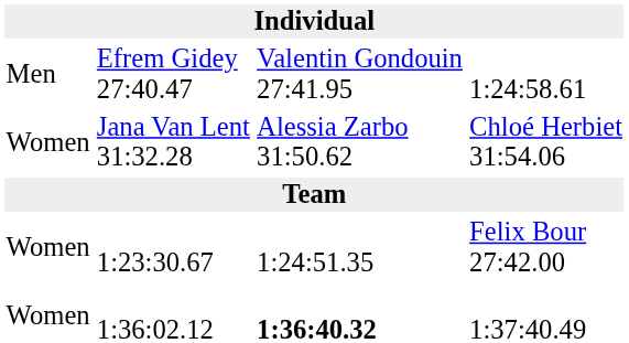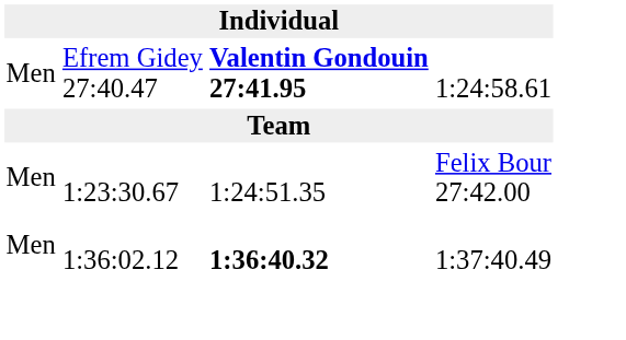Efrem Gidey 27:40.47 | column 3: normal -> bold
- row: Women | Jana Van Lent 31:32.28 | Alessia Zarbo 31:50.62 | Chloé Herbiet 31:54.06
1:23:30.67 | column 1: Women -> Men
1:36:02.12 | column 1: Women -> Men
